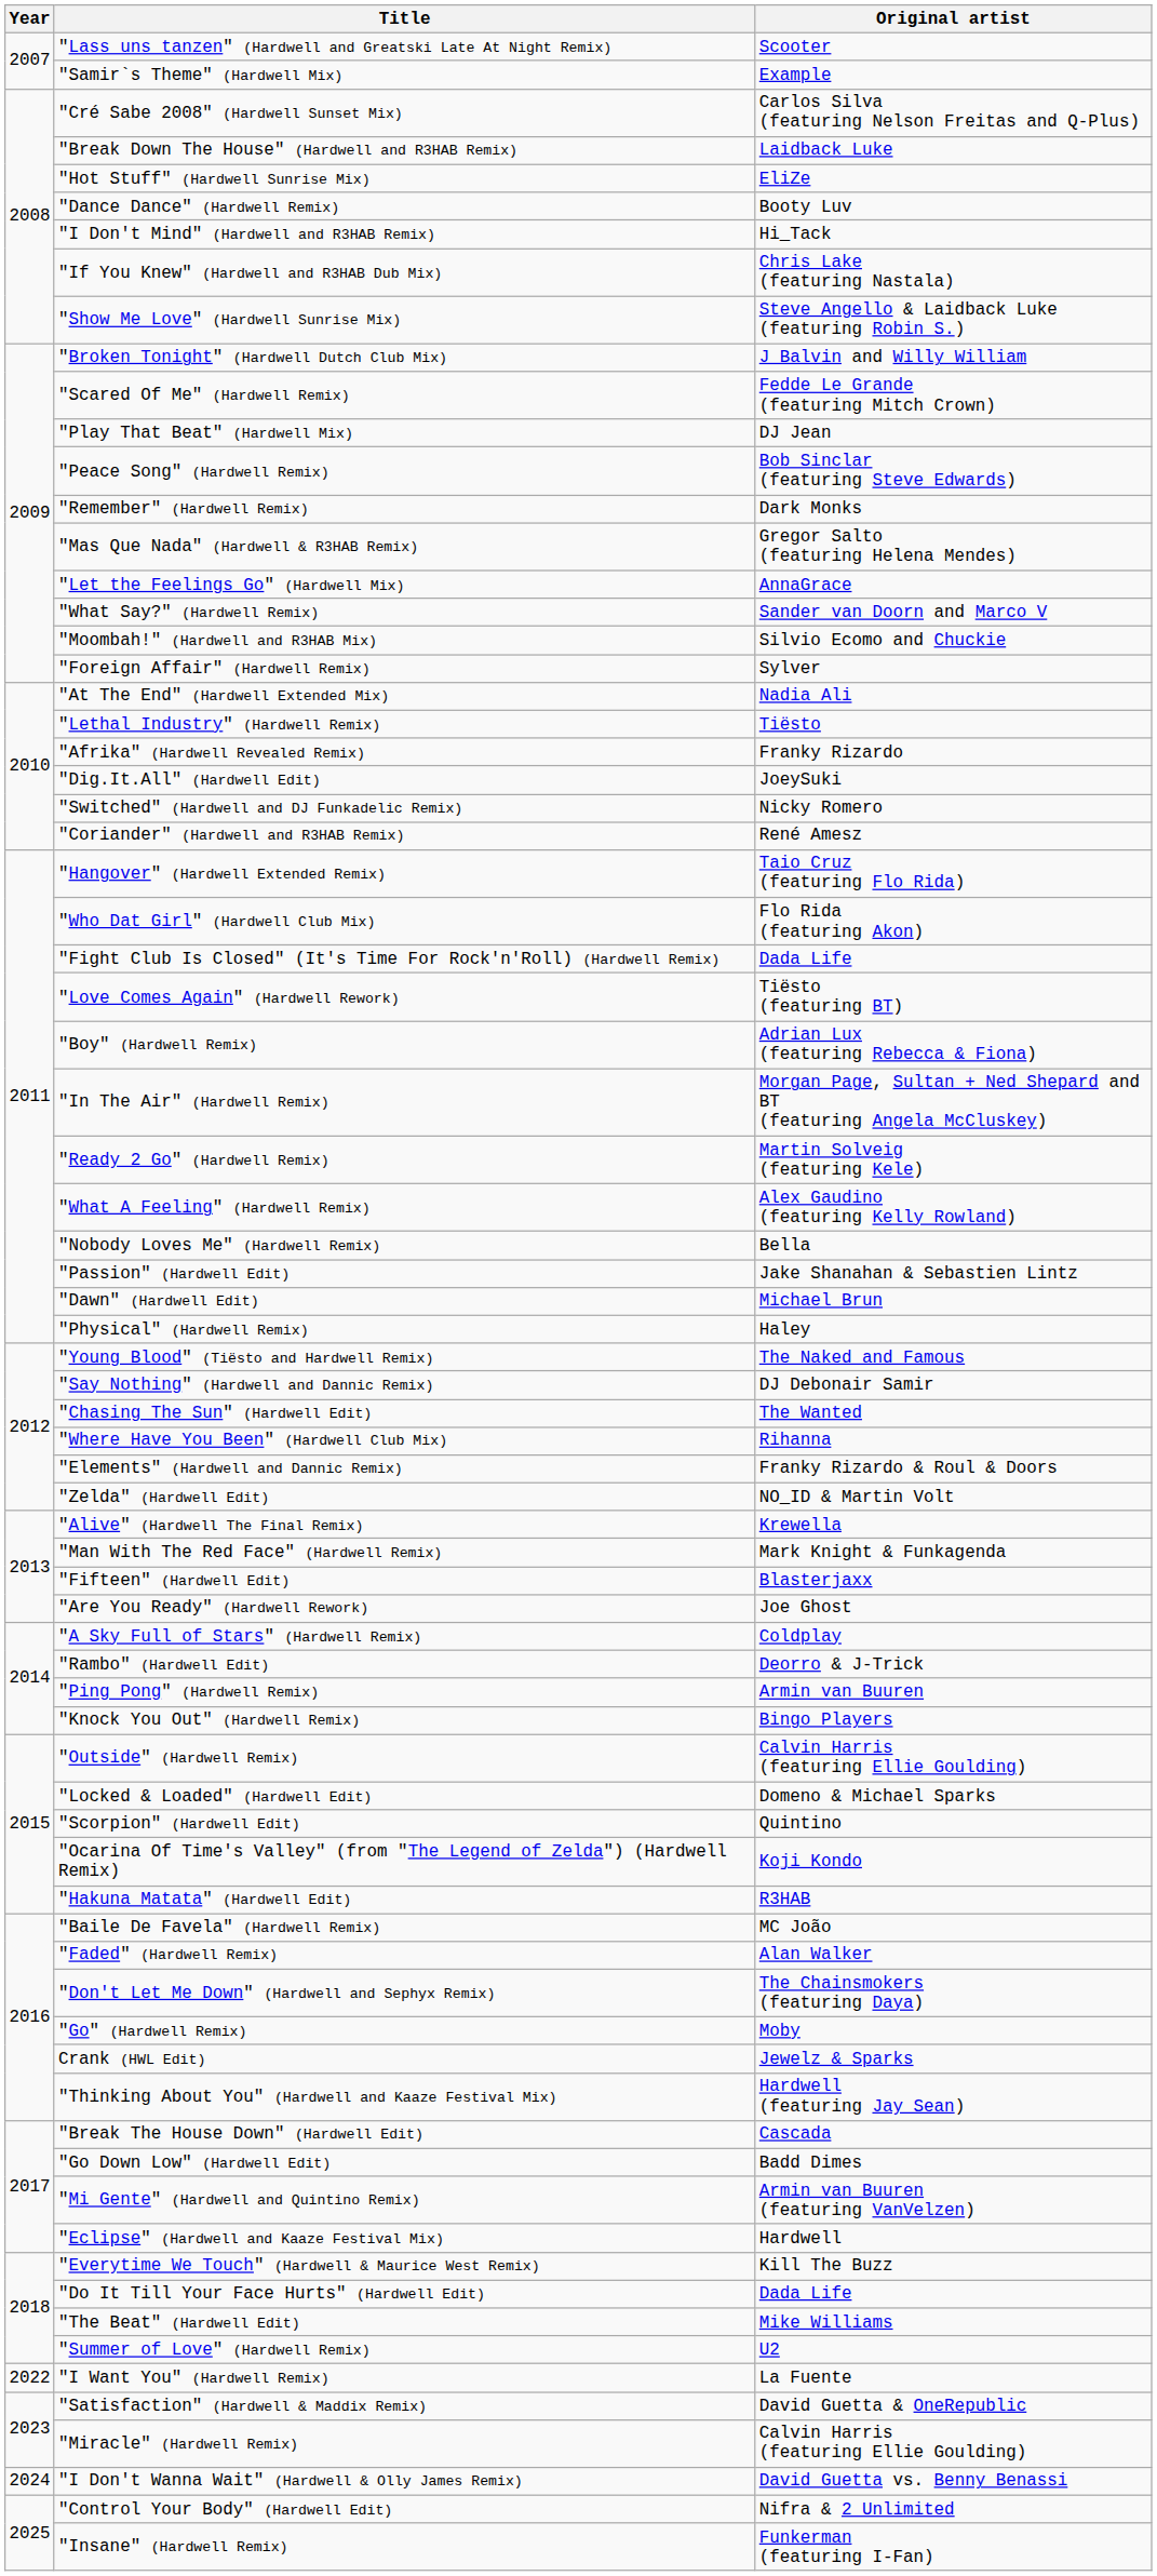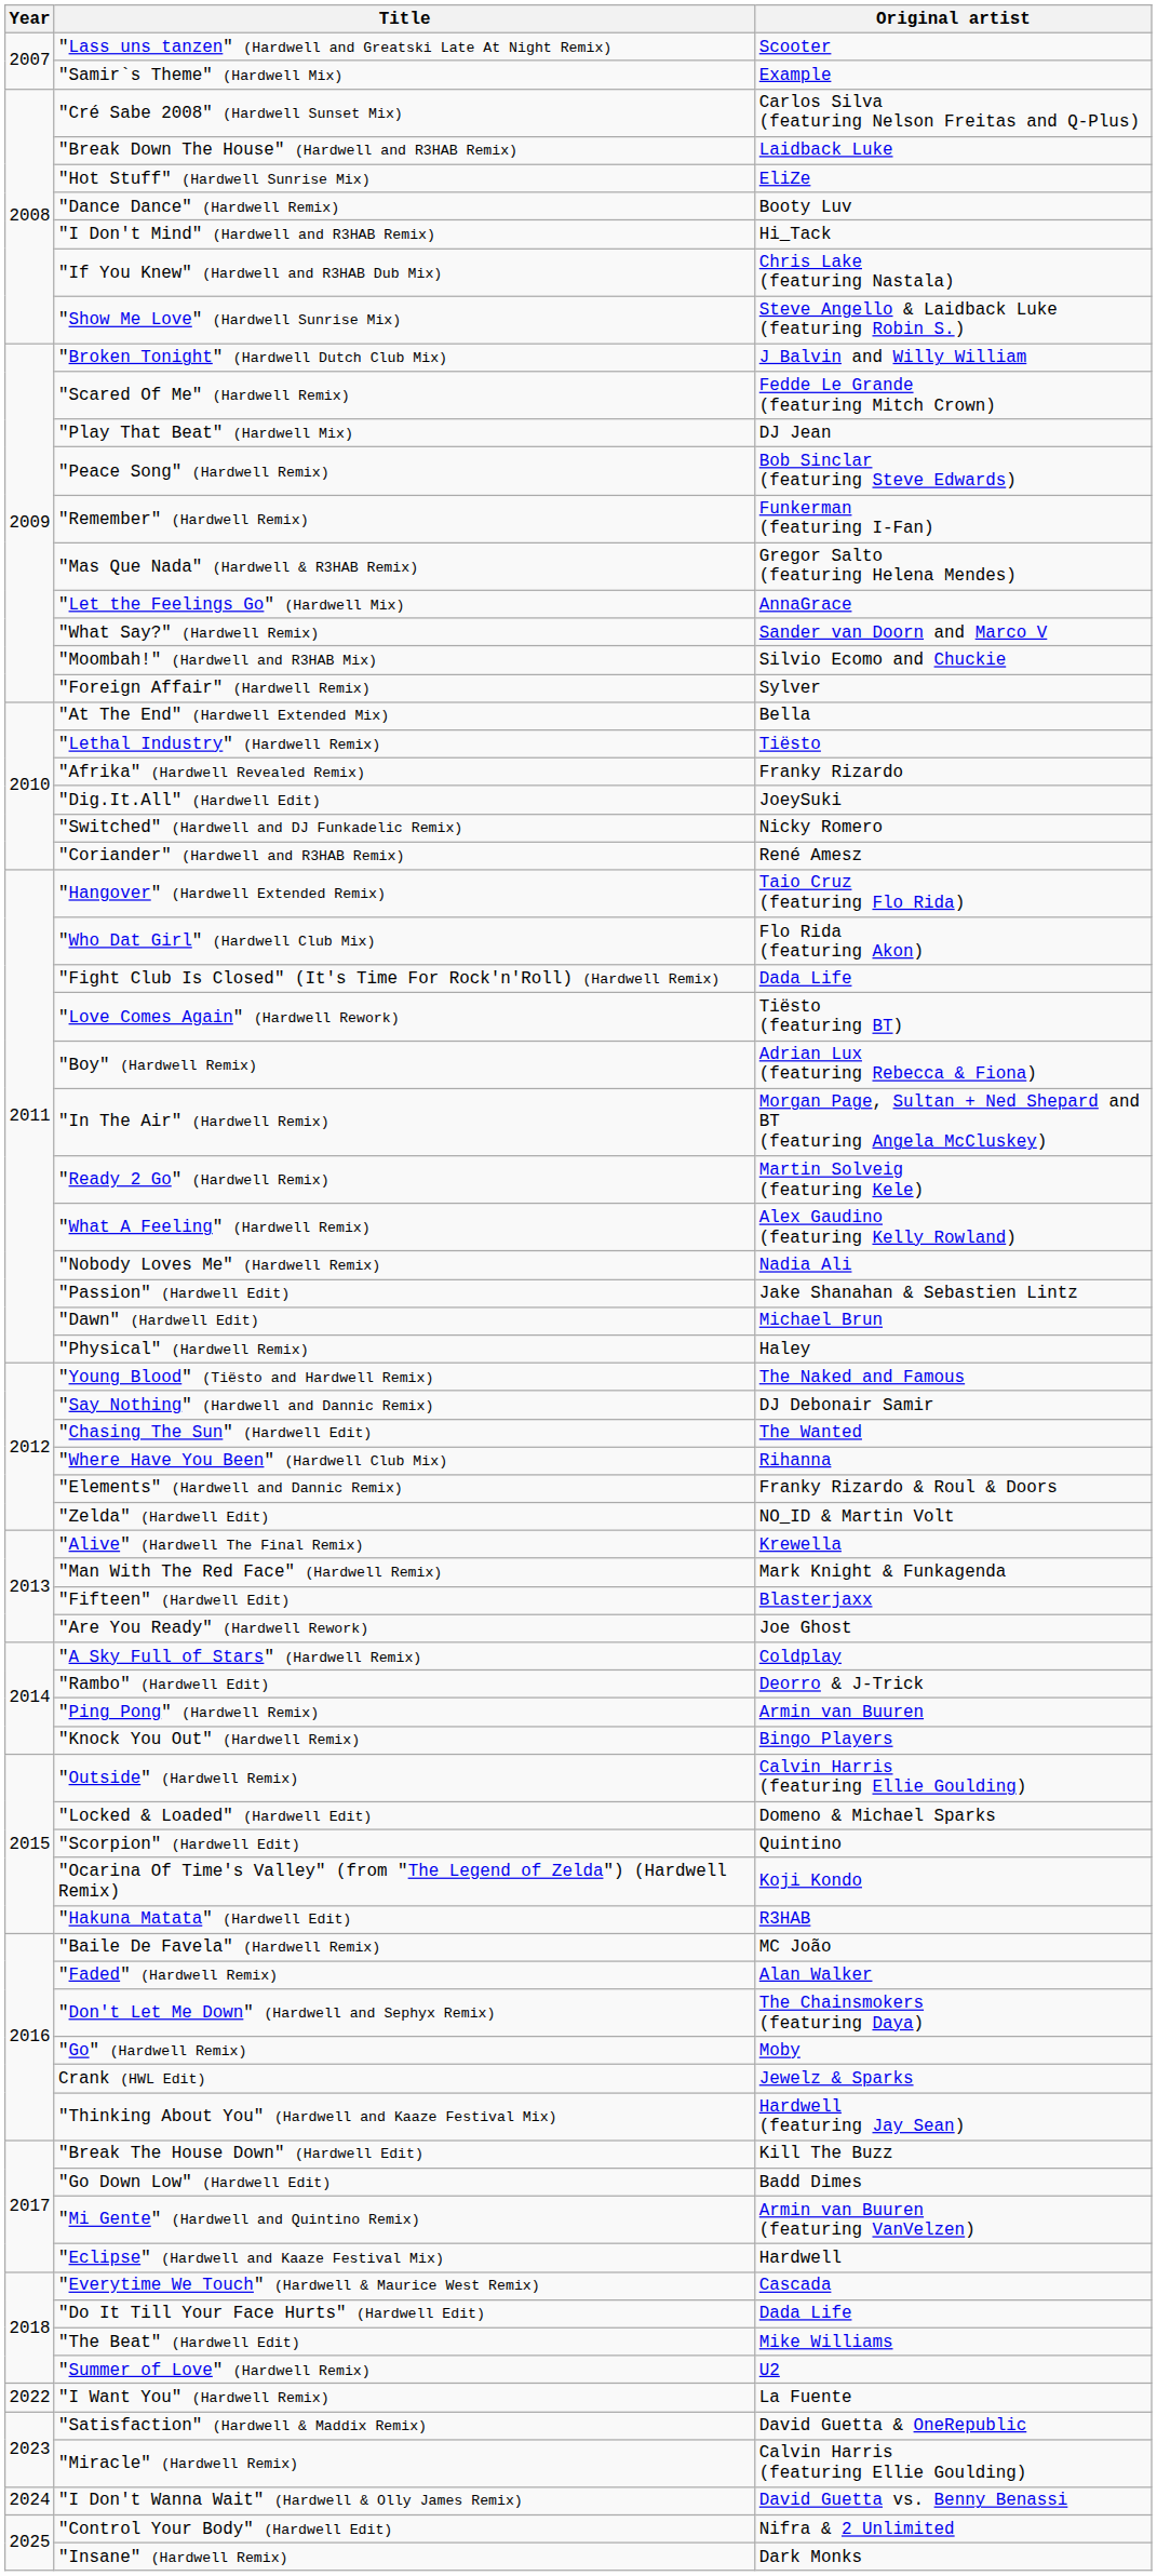"Remember" (Hardwell Remix) | Original artist: Dark Monks -> Funkerman (featuring I-Fan)
"At The End" (Hardwell Extended Mix) | Original artist: Nadia Ali -> Bella
"Nobody Loves Me" (Hardwell Remix) | Original artist: Bella -> Nadia Ali
"Break The House Down" (Hardwell Edit) | Original artist: Cascada -> Kill The Buzz
"Everytime We Touch" (Hardwell & Maurice West Remix) | Original artist: Kill The Buzz -> Cascada
"Insane" (Hardwell Remix) | Original artist: Funkerman (featuring I-Fan) -> Dark Monks
